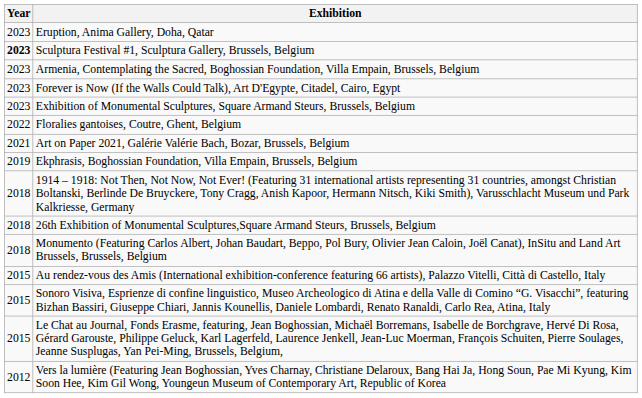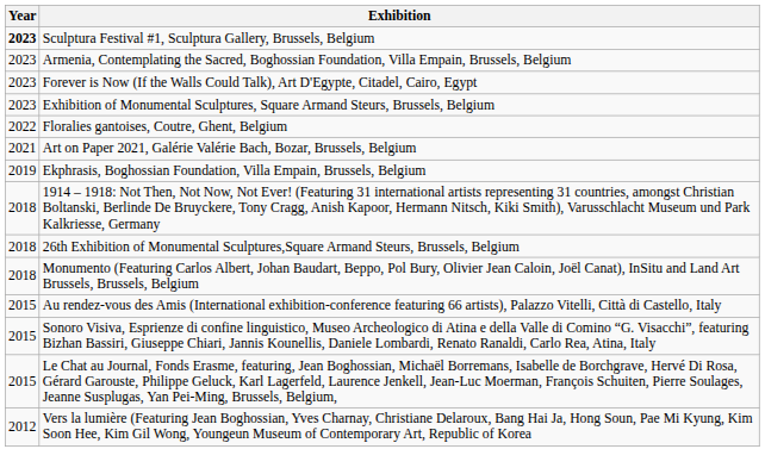- row: 2023 | Eruption, Anima Gallery, Doha, Qatar
